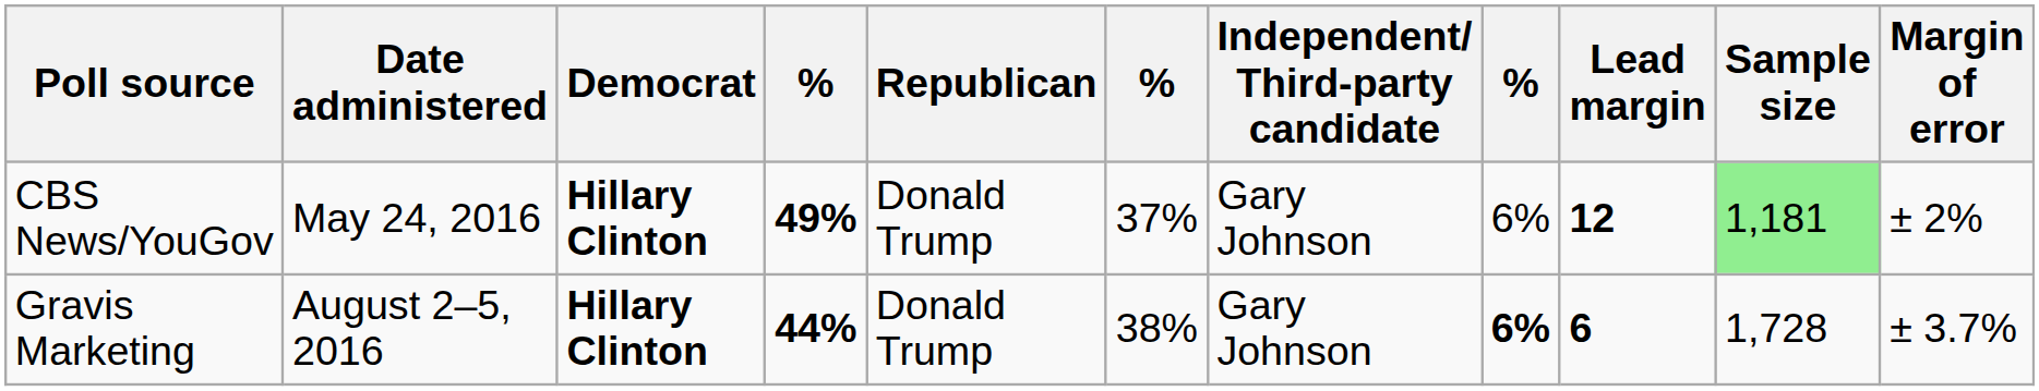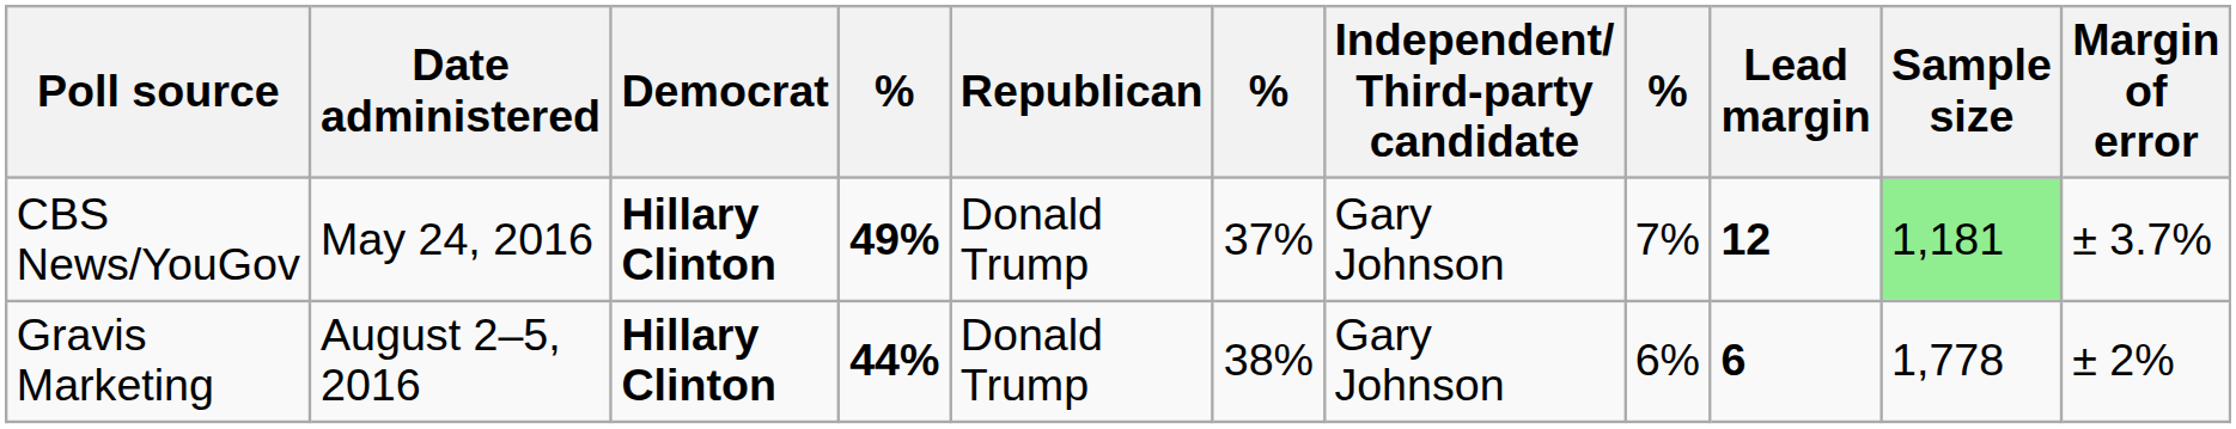CBS News/YouGov | column 8: 6% -> 7%
CBS News/YouGov | Margin of error: ± 2% -> ± 3.7%
Gravis Marketing | column 8: bold -> normal
Gravis Marketing | Sample size: 1,728 -> 1,778
Gravis Marketing | Margin of error: ± 3.7% -> ± 2%
